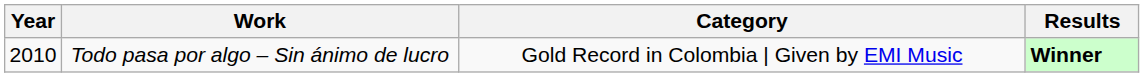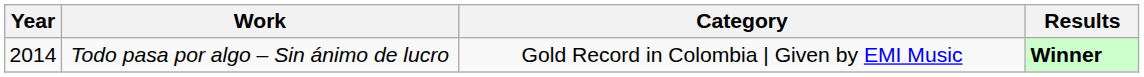Todo pasa por algo – Sin ánimo de lucro | Year: 2010 -> 2014
